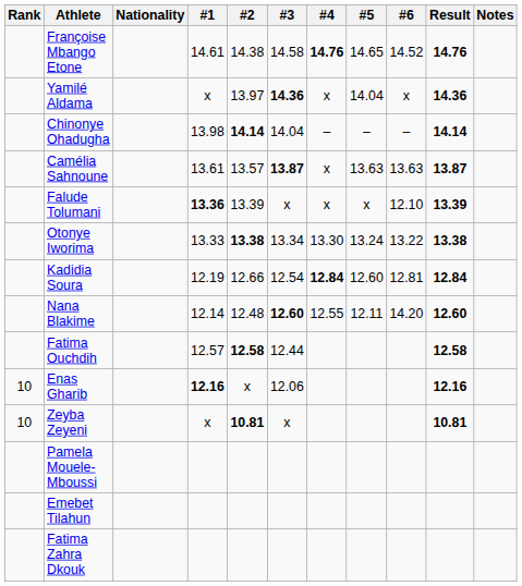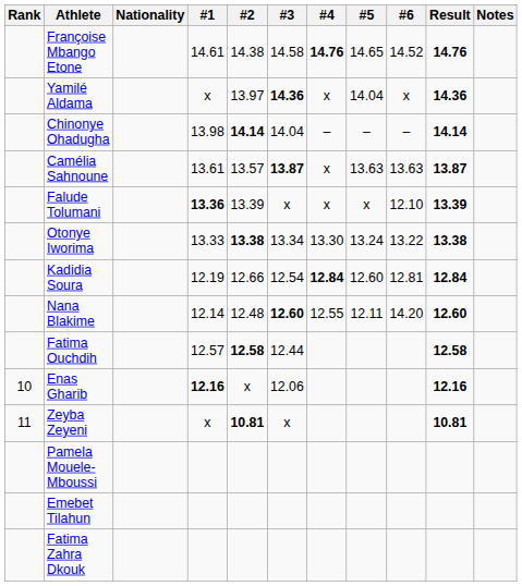Zeyba Zeyeni | Rank: 10 -> 11
